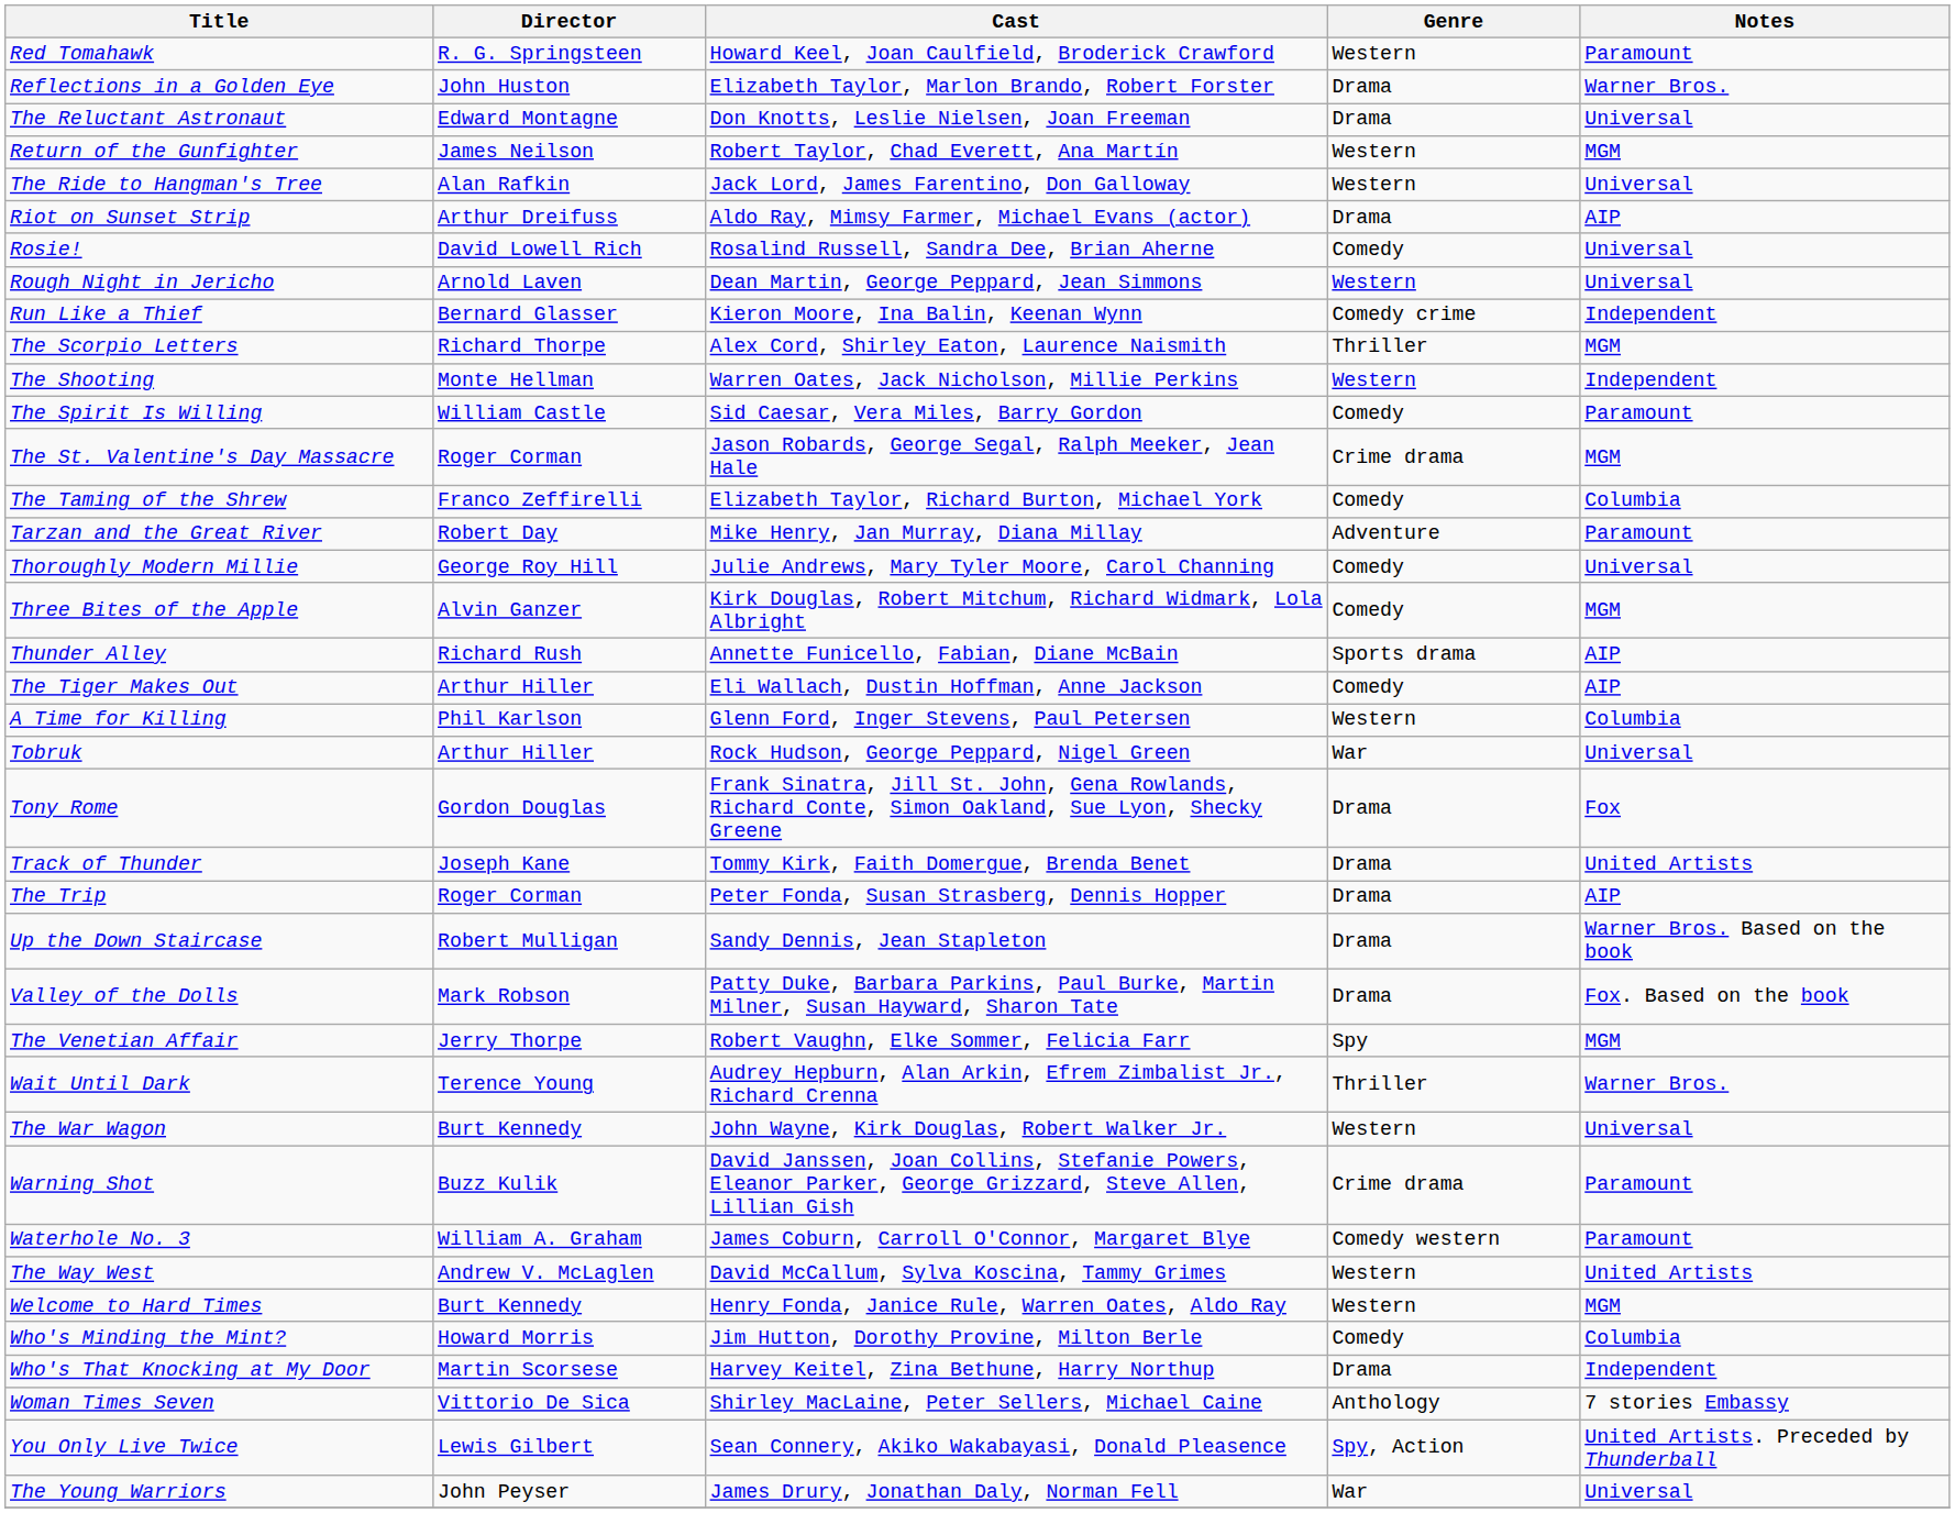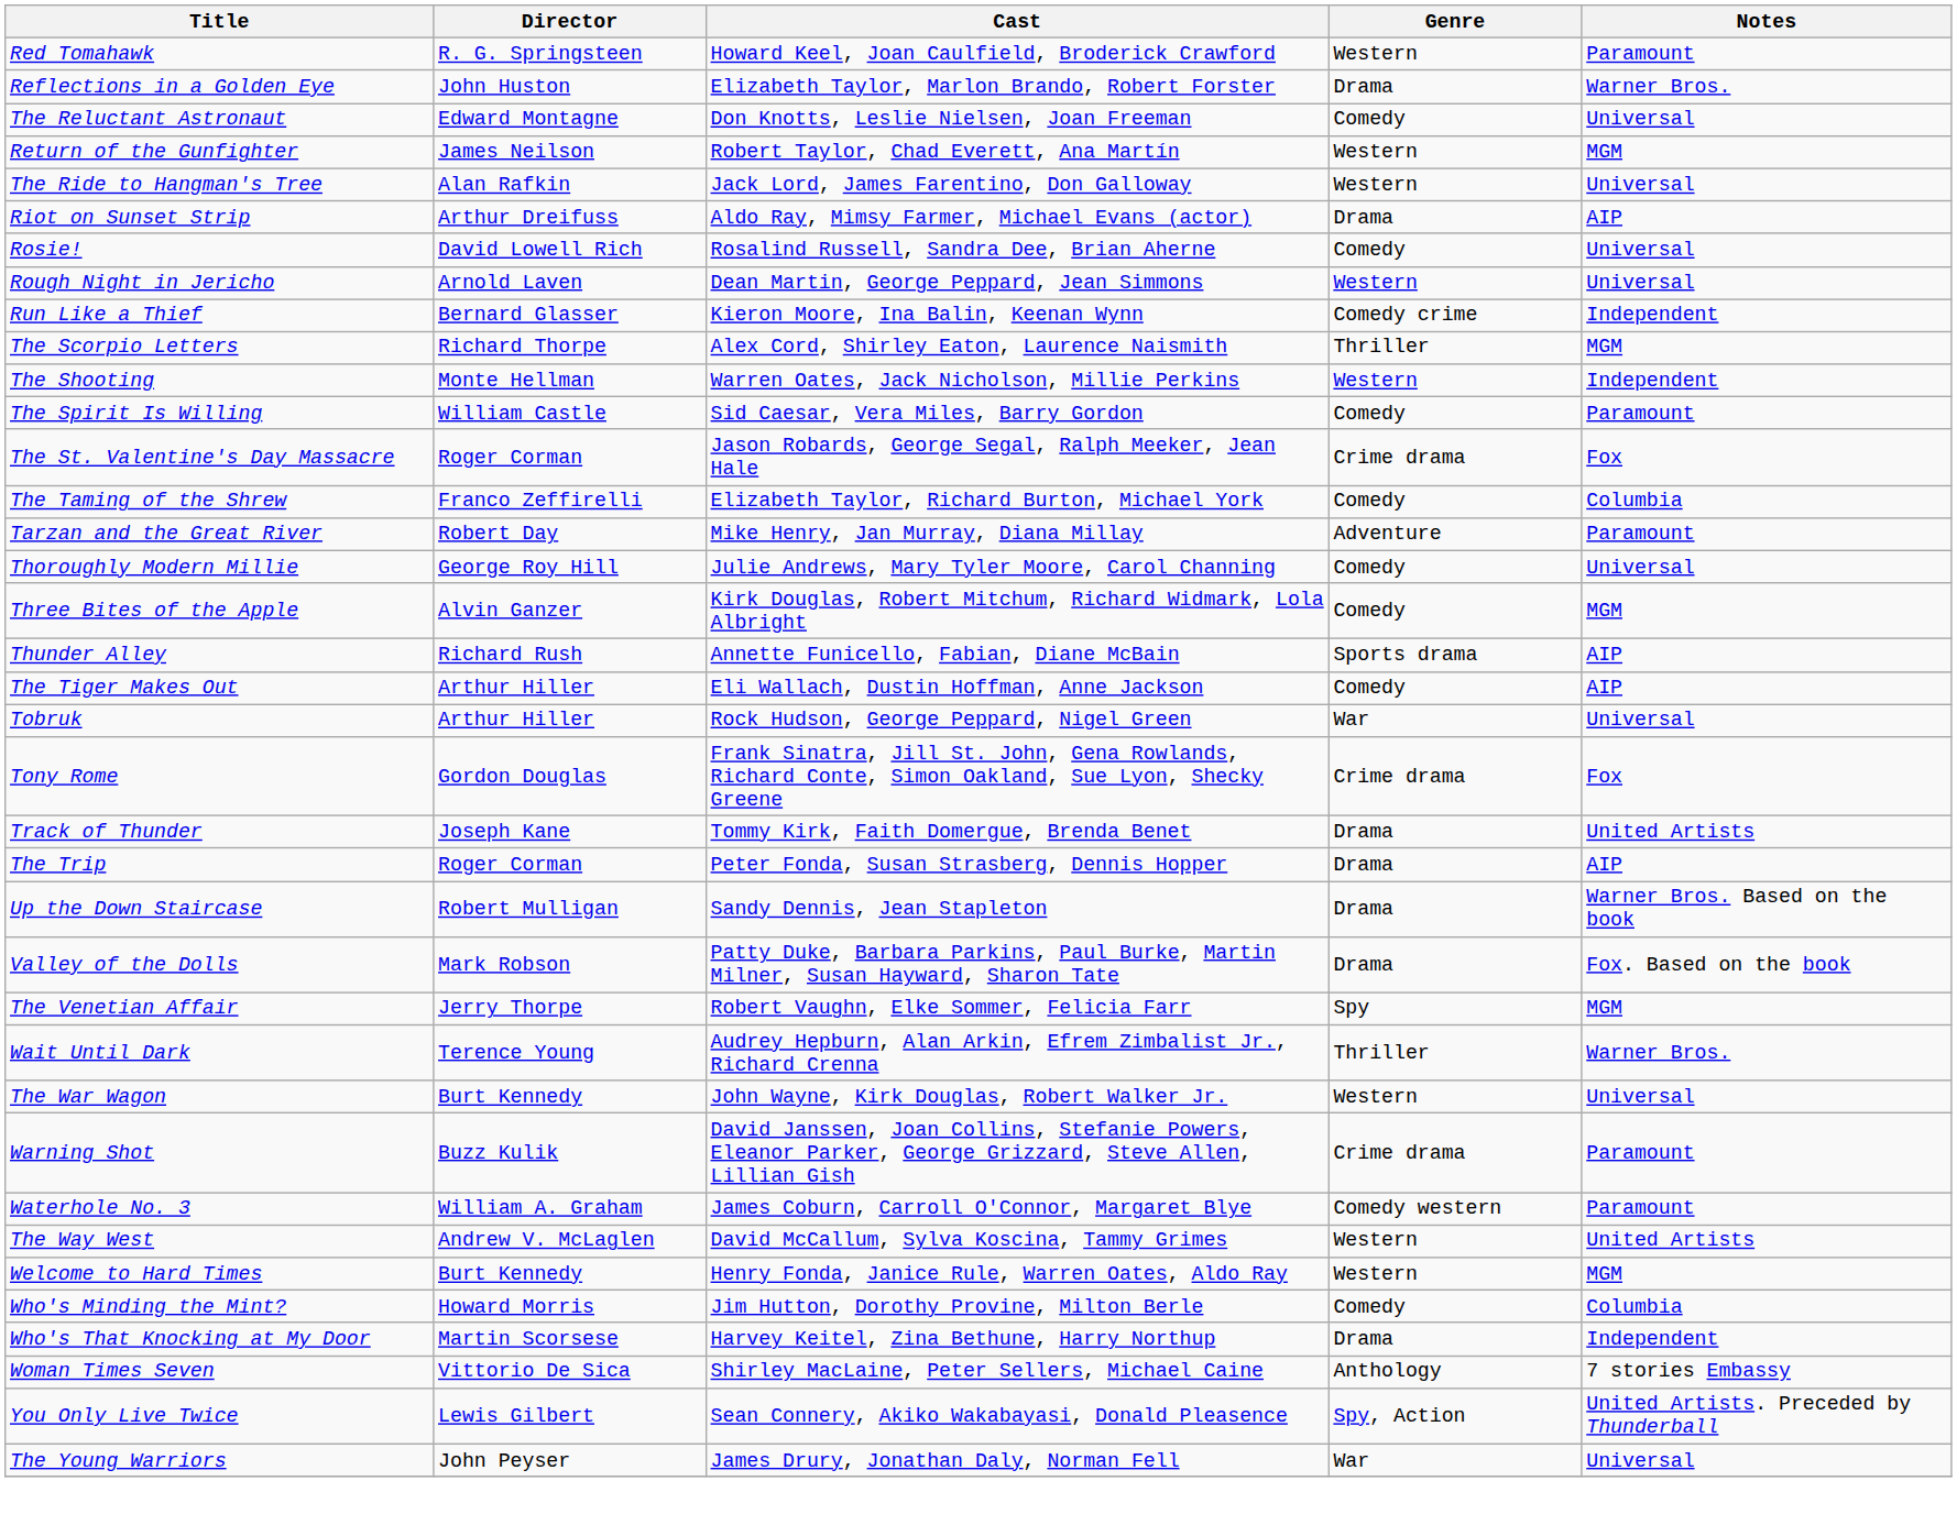The Reluctant Astronaut | Genre: Drama -> Comedy
The St. Valentine's Day Massacre | Notes: MGM -> Fox
- row: A Time for Killing | Phil Karlson | Glenn Ford, Inger Stevens, Paul Petersen | Western | Columbia
Tony Rome | Genre: Drama -> Crime drama
